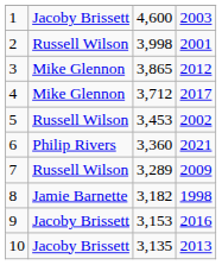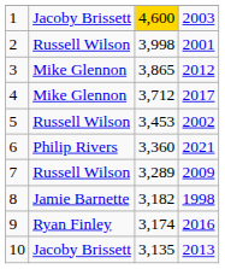1 | column 3: no background -> gold background
9 | column 2: Jacoby Brissett -> Ryan Finley
9 | column 3: 3,153 -> 3,174
